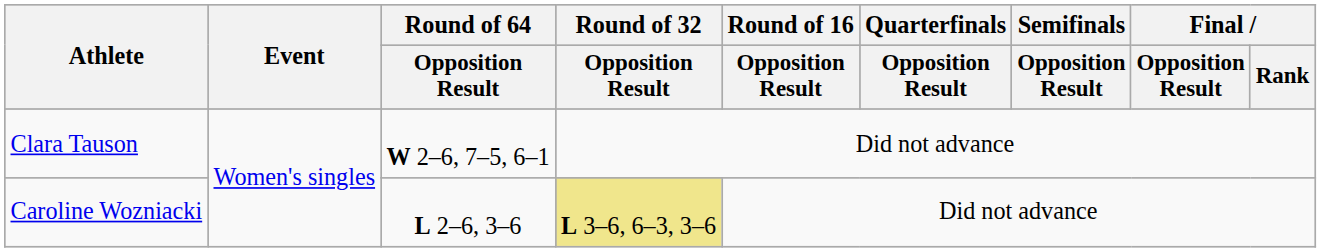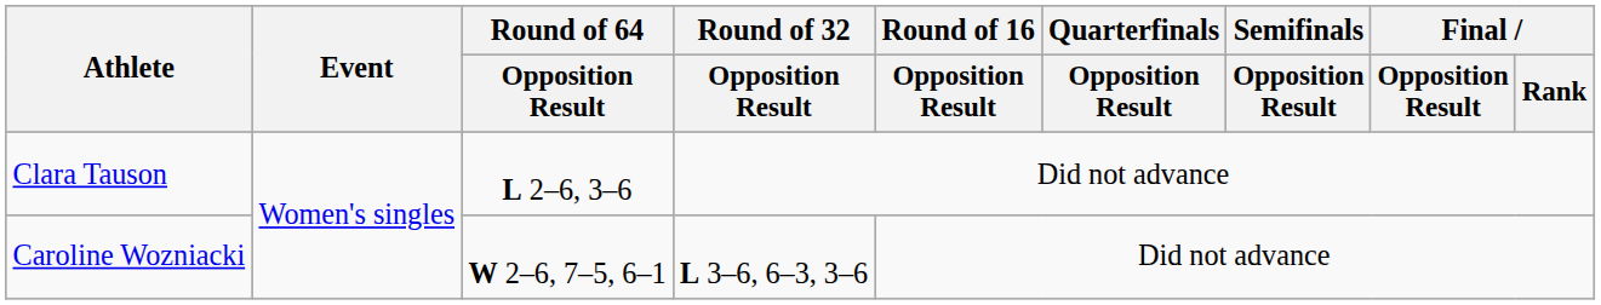Clara Tauson | Round of 64 / Opposition Result: W 2–6, 7–5, 6–1 -> L 2–6, 3–6
Caroline Wozniacki | Round of 64 / Opposition Result: L 2–6, 3–6 -> W 2–6, 7–5, 6–1
Caroline Wozniacki | Round of 32 / Opposition Result: khaki background -> no background
